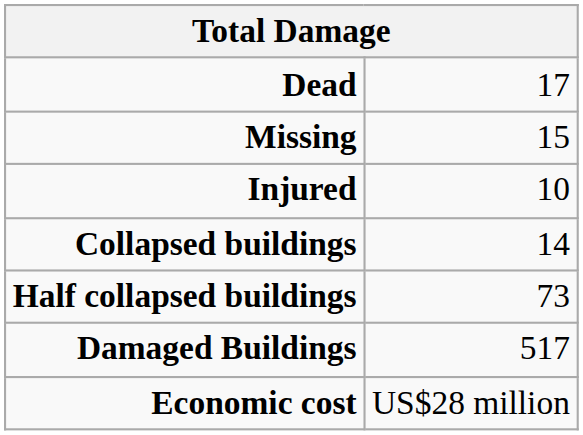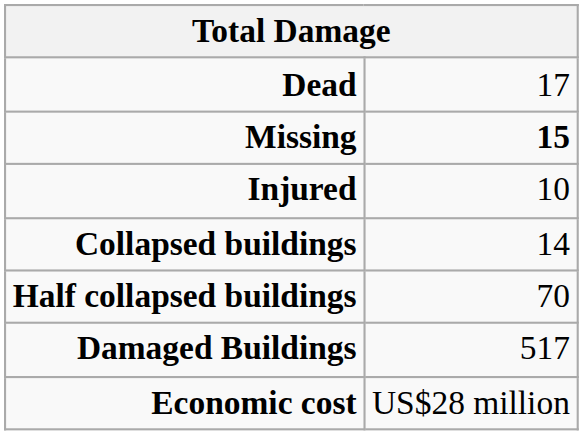Missing | column 2: normal -> bold
Half collapsed buildings | column 2: 73 -> 70
